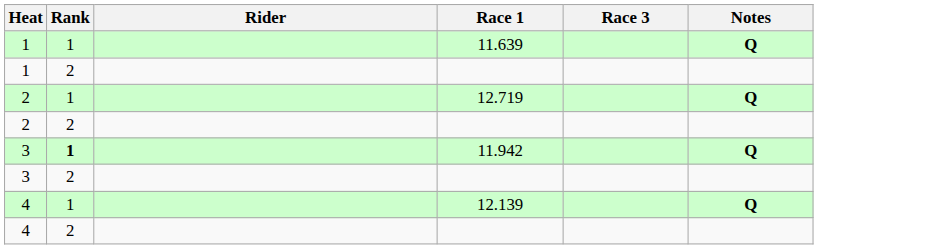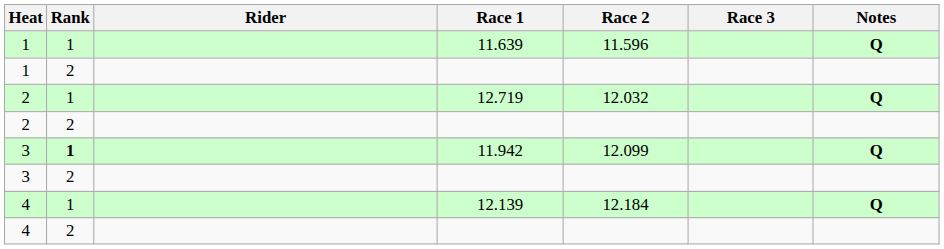+ column: Race 2 | 11.596 | 12.032 | 12.099 | 12.184
